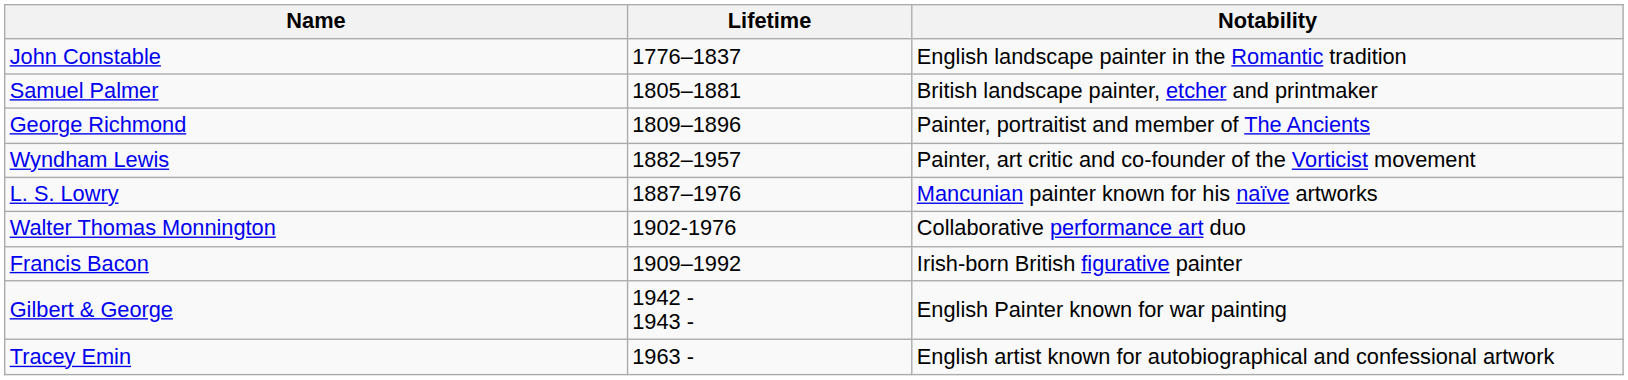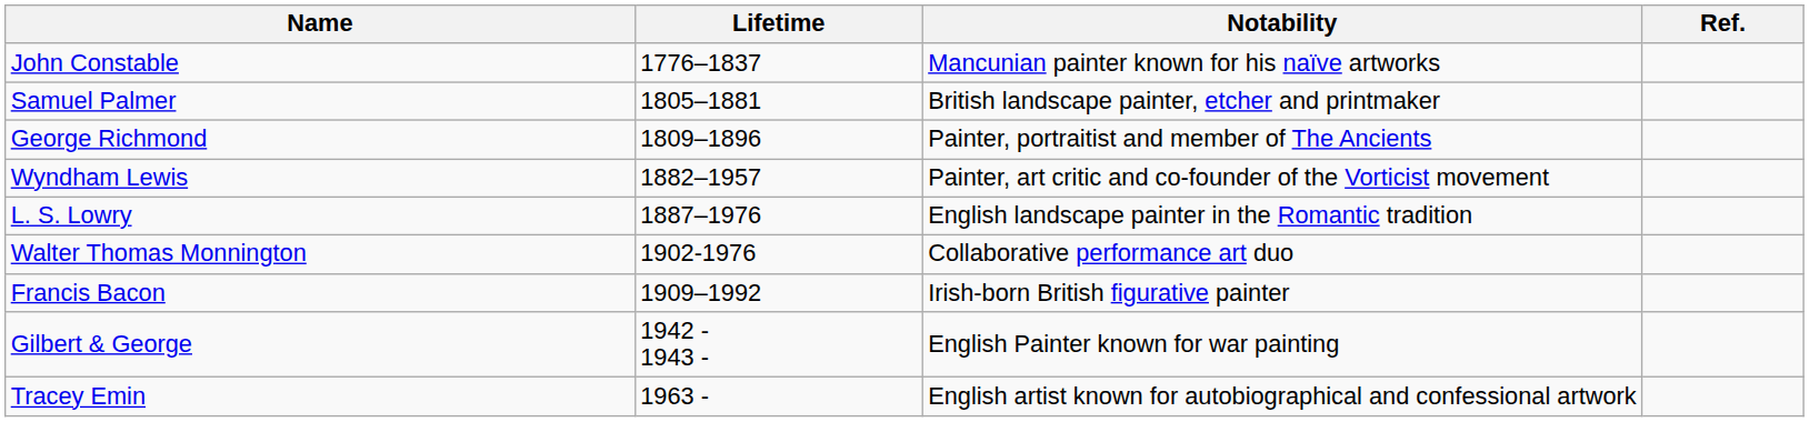+ column: Ref.
John Constable | Notability: English landscape painter in the Romantic tradition -> Mancunian painter known for his naïve artworks
L. S. Lowry | Notability: Mancunian painter known for his naïve artworks -> English landscape painter in the Romantic tradition
